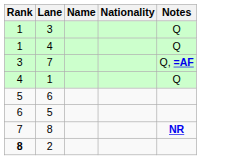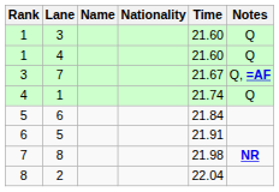+ column: Time | 21.60 | 21.60 | 21.67 | 21.74 | 21.84 | 21.91 | 21.98 | 22.04
2 | Rank: bold -> normal
